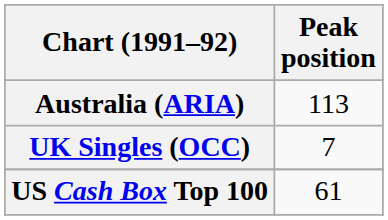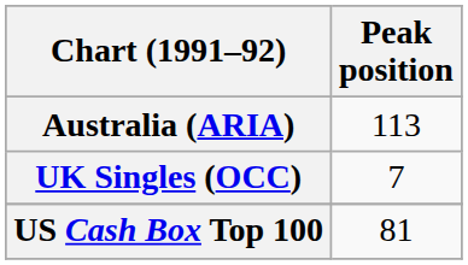US Cash Box Top 100 | Peak position: 61 -> 81
